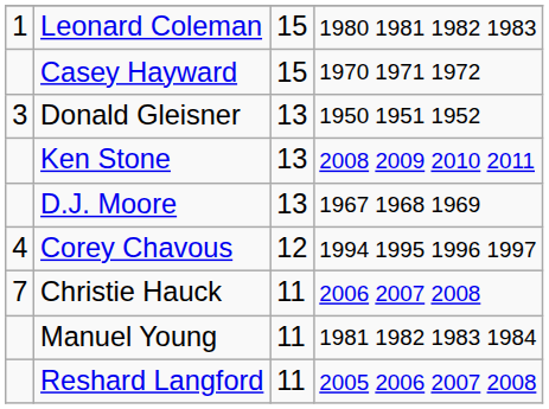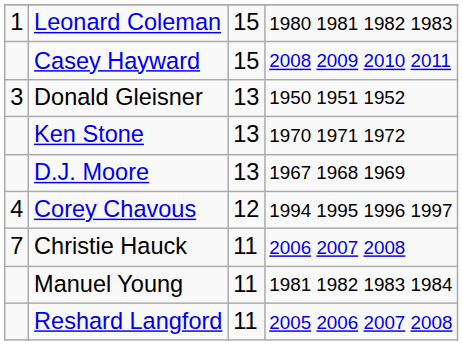Casey Hayward | column 4: 1970 1971 1972 -> 2008 2009 2010 2011
Ken Stone | column 4: 2008 2009 2010 2011 -> 1970 1971 1972
